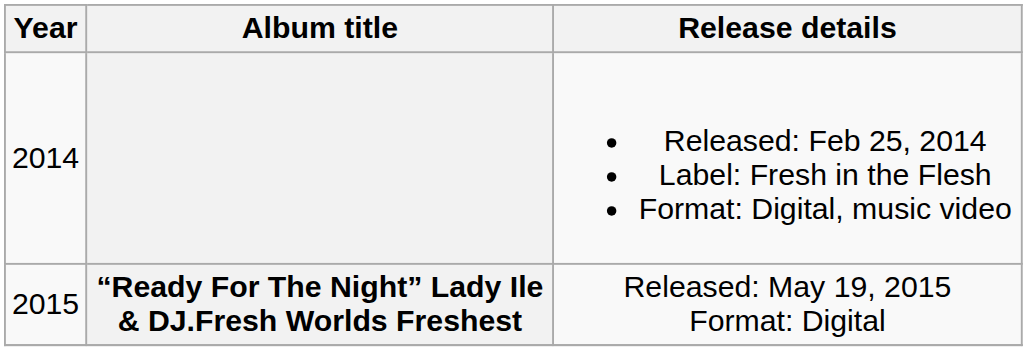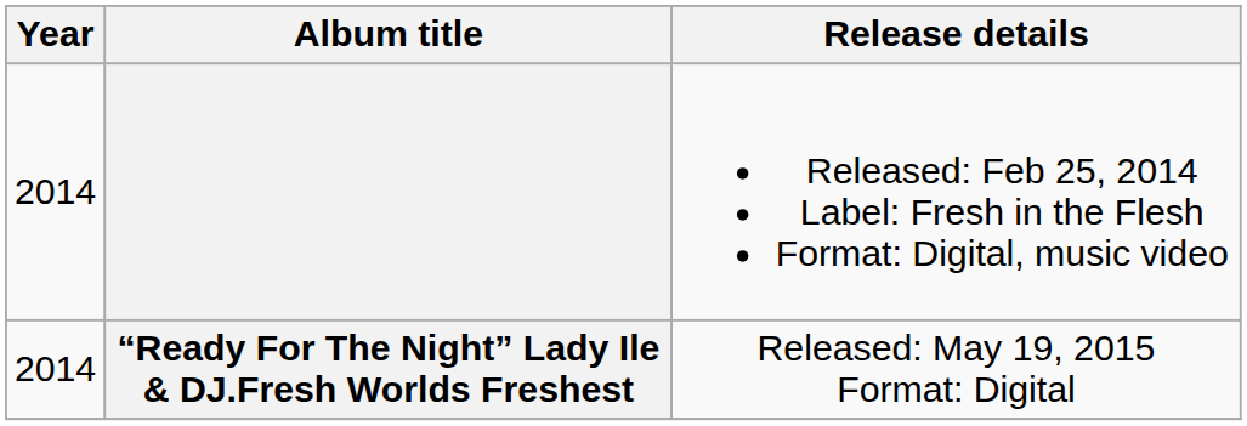“Ready For The Night” Lady Ile & DJ.Fresh Worlds Freshest | Year: 2015 -> 2014
